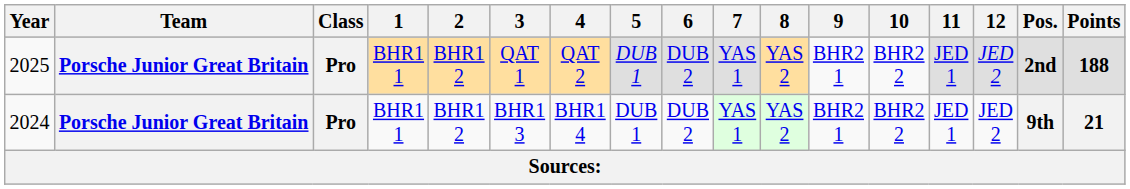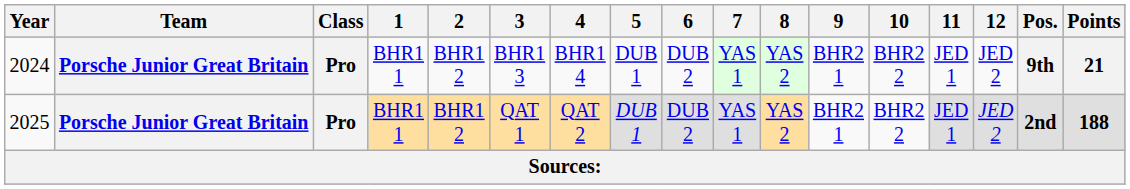rows swapped: 2024 <-> 2025
